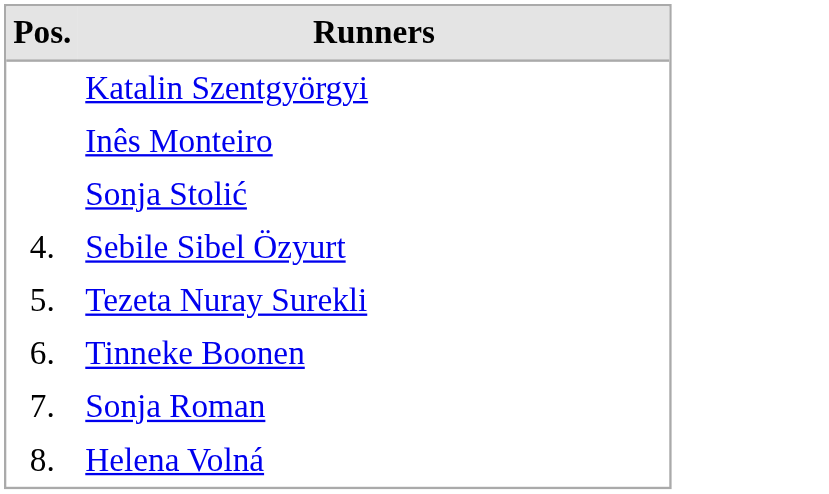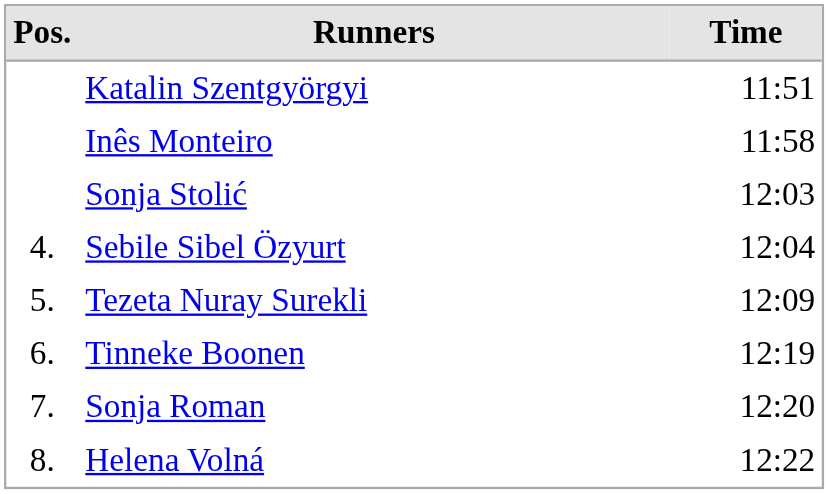+ column: Time | 11:51 | 11:58 | 12:03 | 12:04 | 12:09 | 12:19 | 12:20 | 12:22
